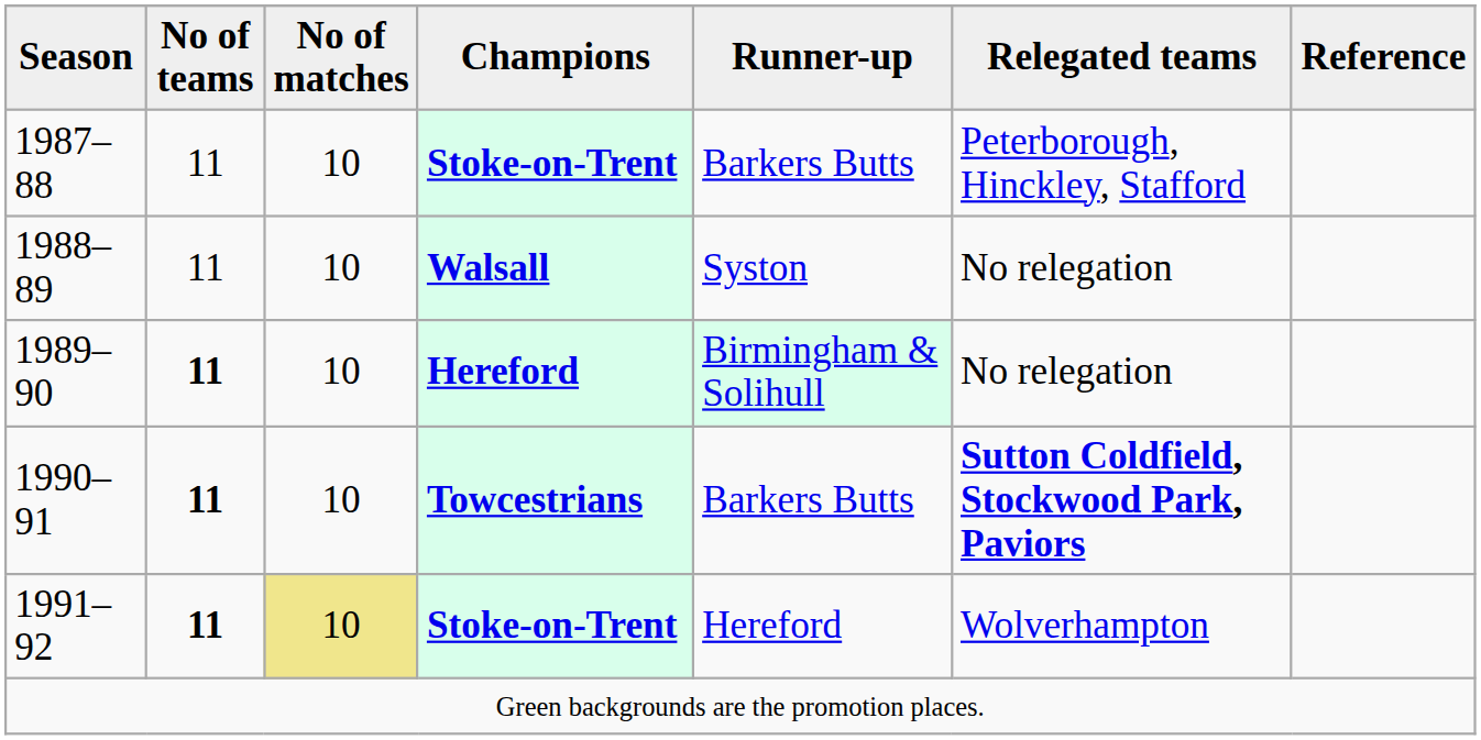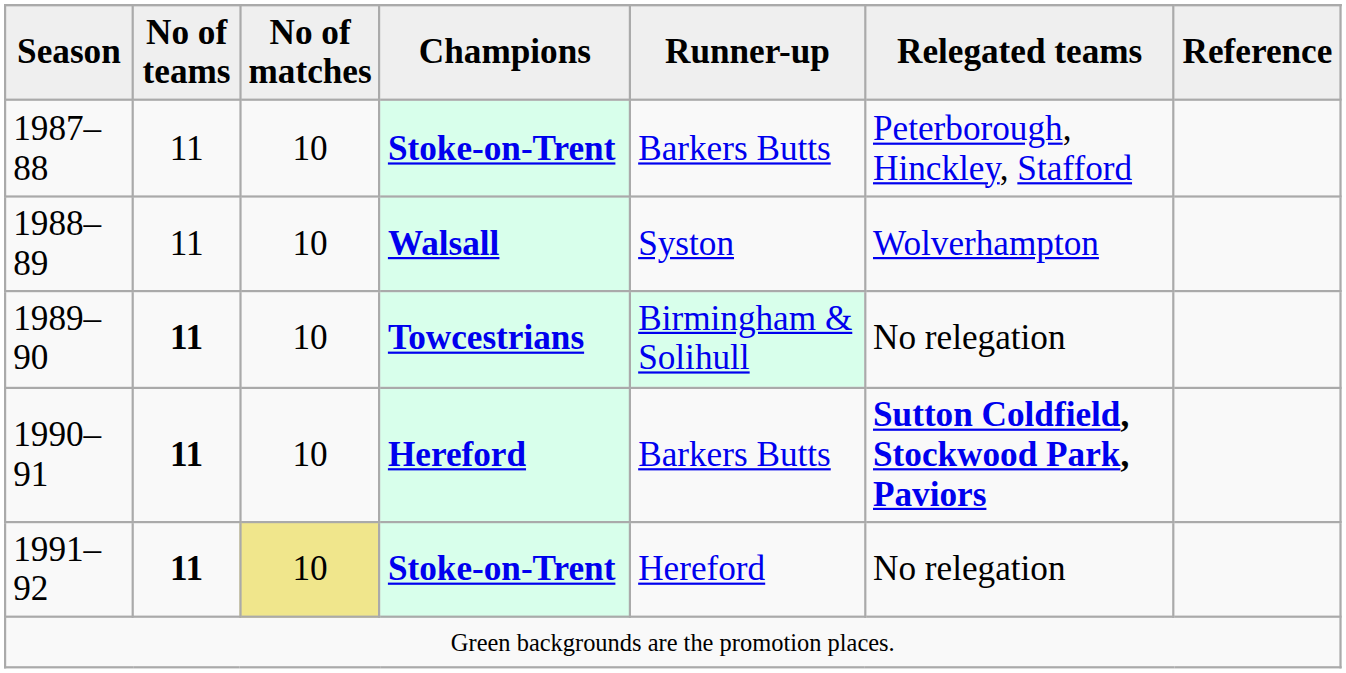1988–89 | Relegated teams: No relegation -> Wolverhampton
1989–90 | Champions: Hereford -> Towcestrians
1990–91 | Champions: Towcestrians -> Hereford
1991–92 | Relegated teams: Wolverhampton -> No relegation
